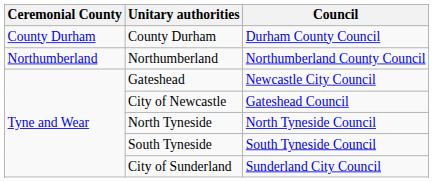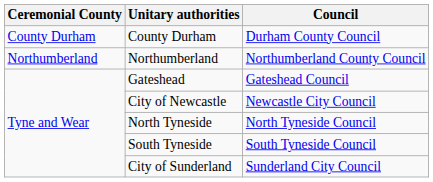Gateshead | Council: Newcastle City Council -> Gateshead Council
City of Newcastle | Council: Gateshead Council -> Newcastle City Council
